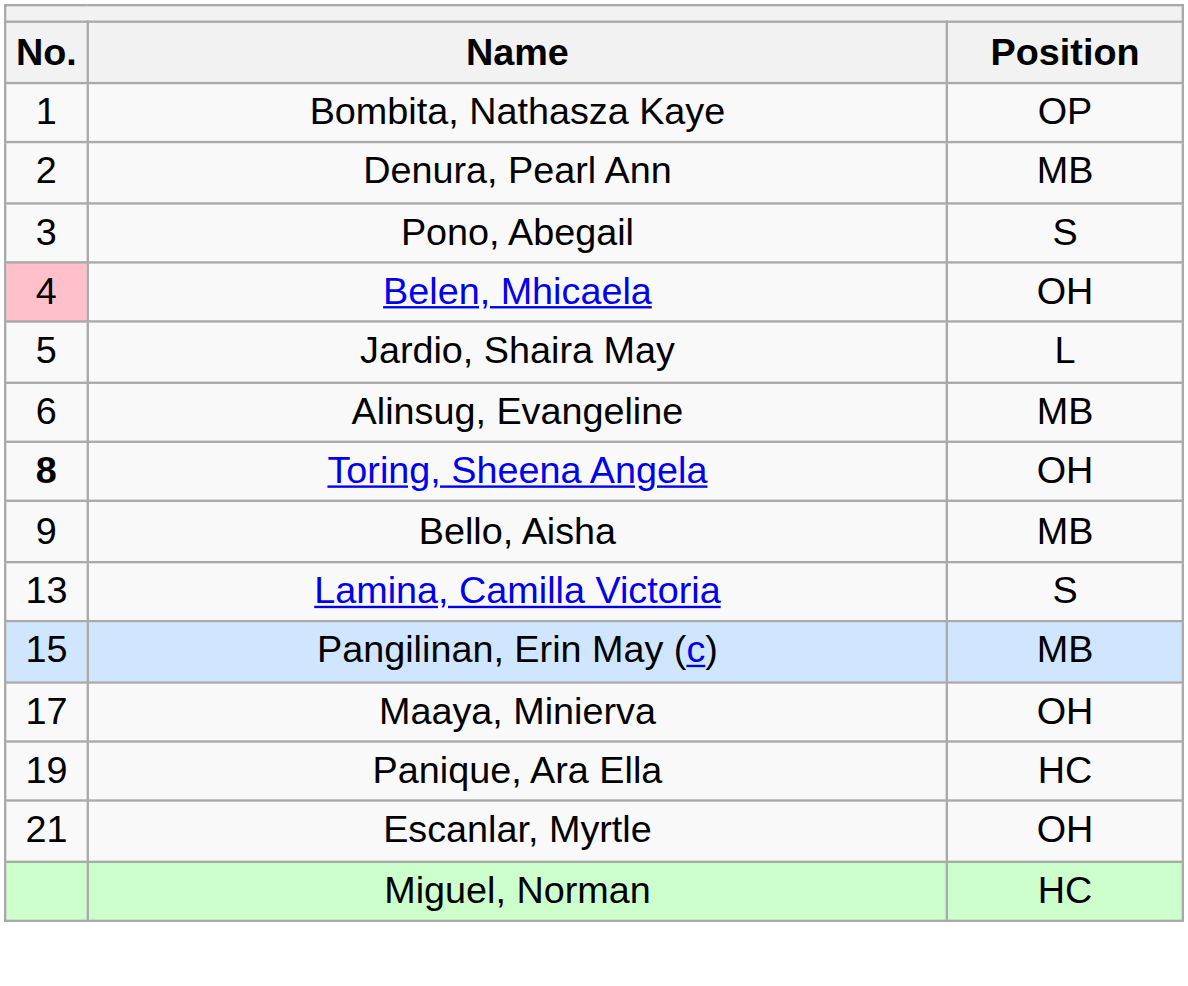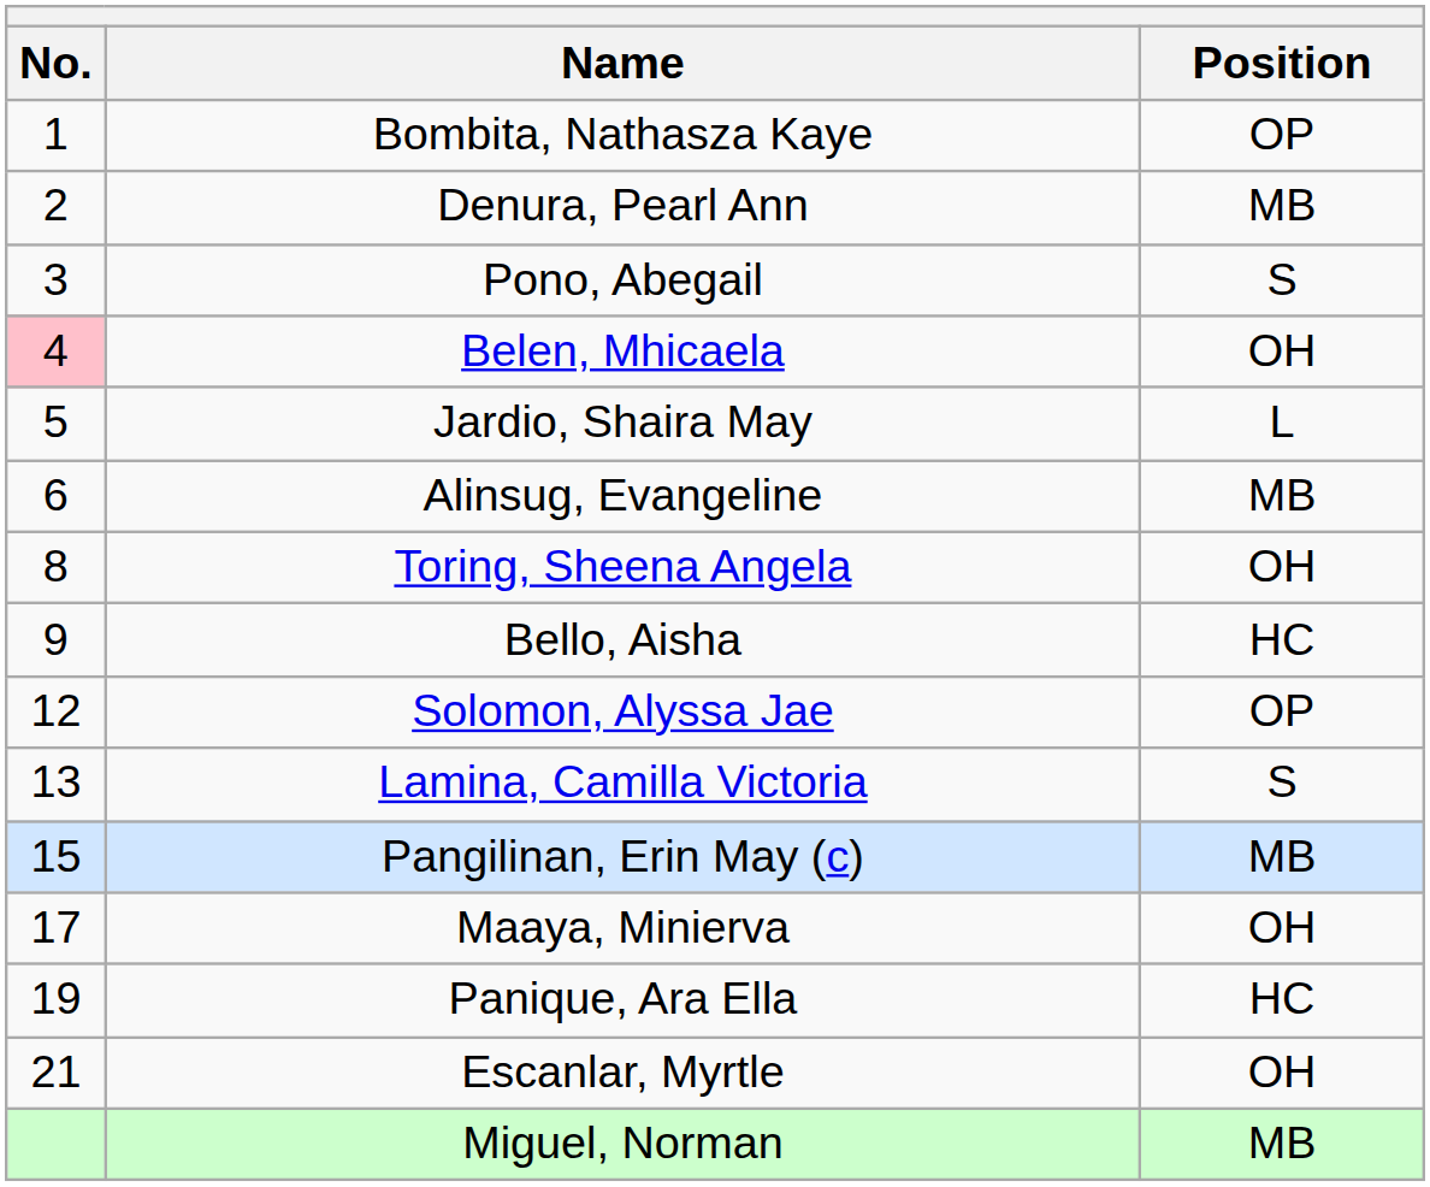Toring, Sheena Angela | No.: bold -> normal
Bello, Aisha | Position: MB -> HC
+ row: 12 | Solomon, Alyssa Jae | OP
Miguel, Norman | Position: HC -> MB
